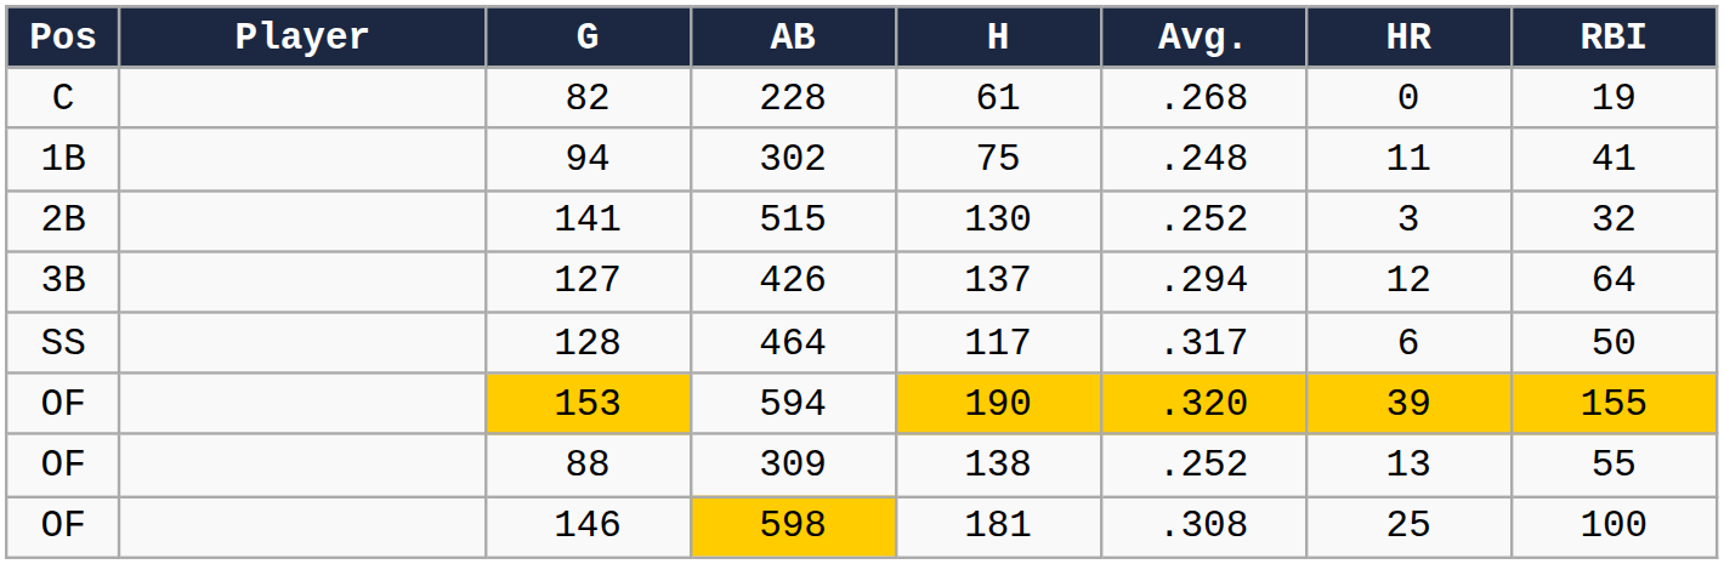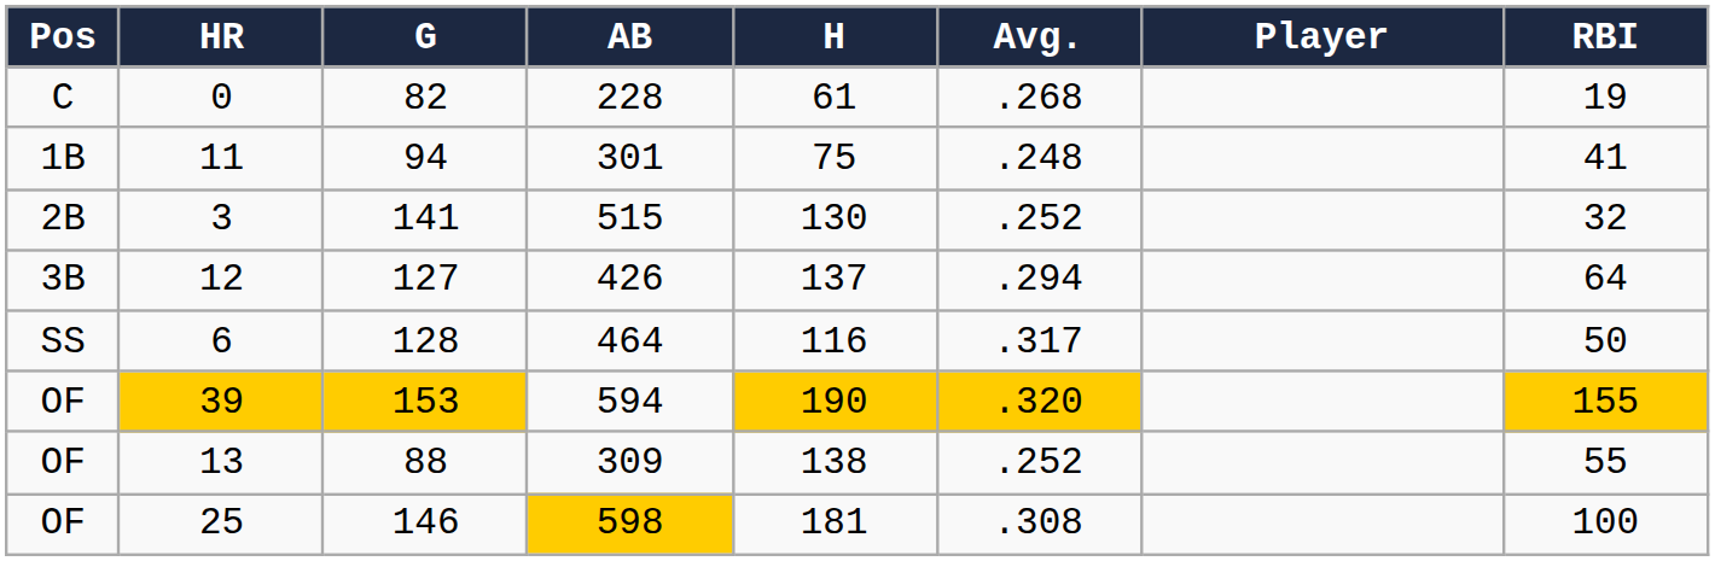columns swapped: Player <-> HR
94 | AB: 302 -> 301
128 | H: 117 -> 116
